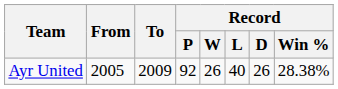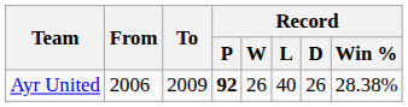Ayr United | From: 2005 -> 2006
Ayr United | Record / P: normal -> bold
